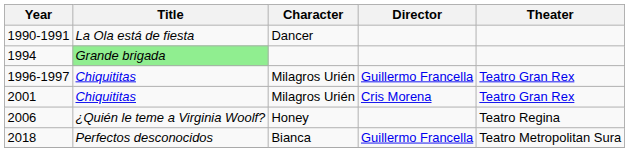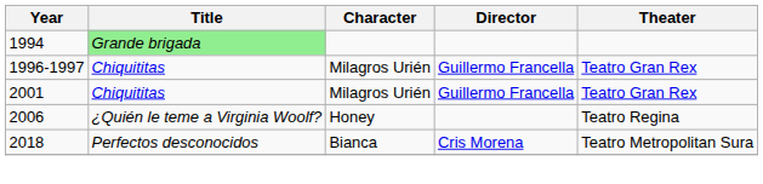- row: 1990-1991 | La Ola está de fiesta | Dancer
2001 | Director: Cris Morena -> Guillermo Francella
2018 | Director: Guillermo Francella -> Cris Morena
